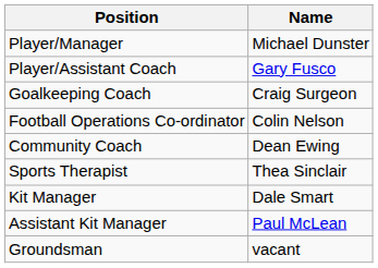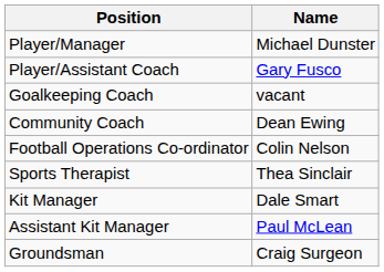Goalkeeping Coach | Name: Craig Surgeon -> vacant
rows swapped: Football Operations Co-ordinator <-> Community Coach
Groundsman | Name: vacant -> Craig Surgeon
